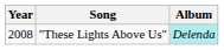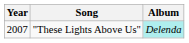"These Lights Above Us" | Year: 2008 -> 2007
